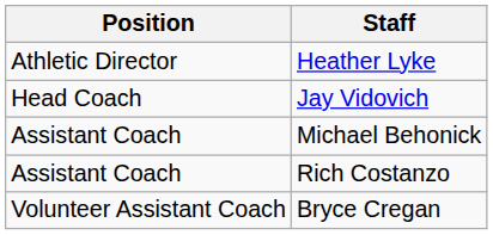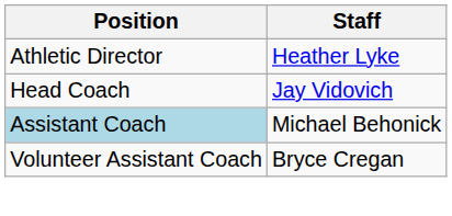Michael Behonick | Position: no background -> lightblue background
- row: Assistant Coach | Rich Costanzo
